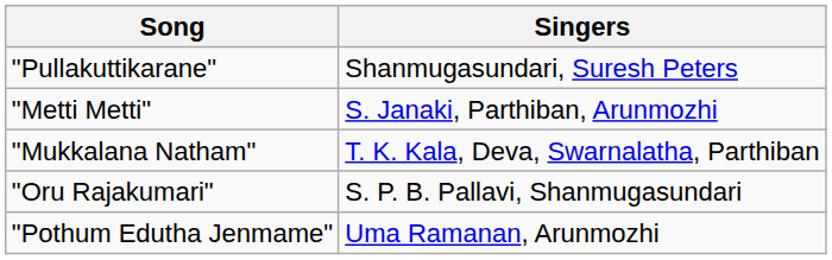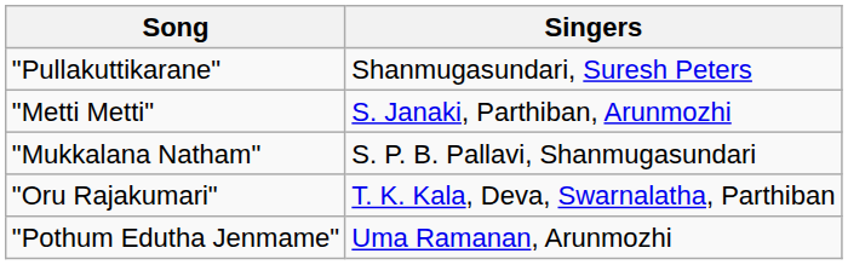"Mukkalana Natham" | Singers: T. K. Kala, Deva, Swarnalatha, Parthiban -> S. P. B. Pallavi, Shanmugasundari
"Oru Rajakumari" | Singers: S. P. B. Pallavi, Shanmugasundari -> T. K. Kala, Deva, Swarnalatha, Parthiban
